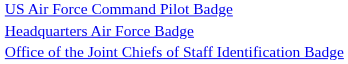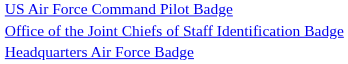rows swapped: Headquarters Air Force Badge <-> Office of the Joint Chiefs of Staff Identification Badge
